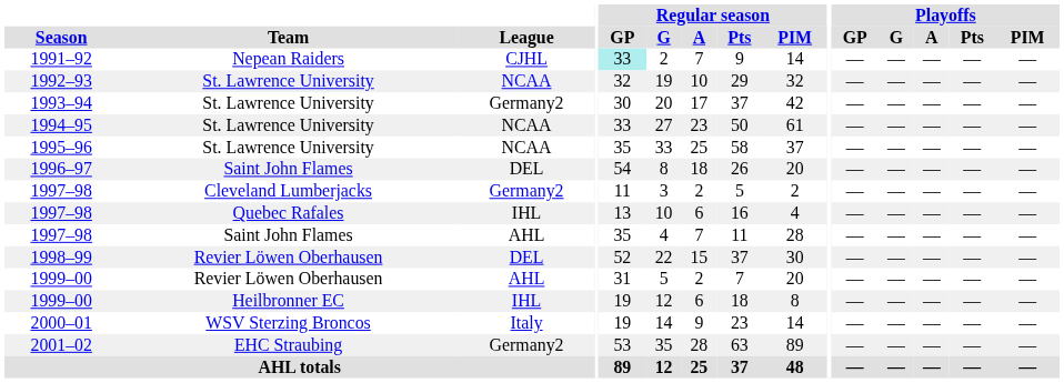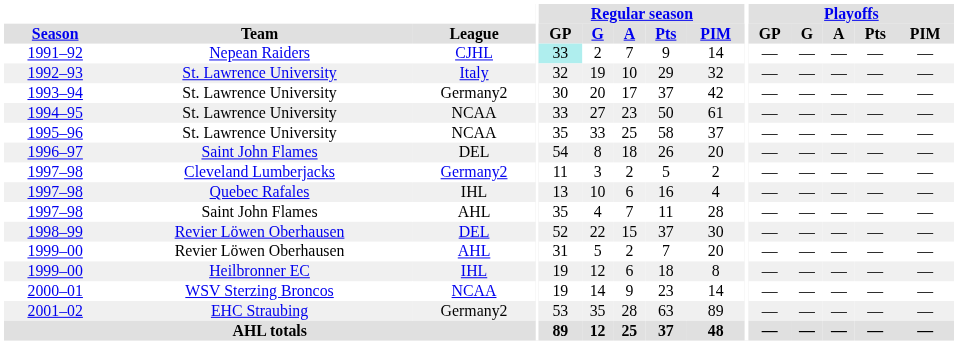1992–93 | League: NCAA -> Italy
2000–01 | League: Italy -> NCAA
